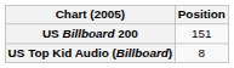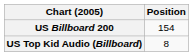US Billboard 200 | Position: 151 -> 154
